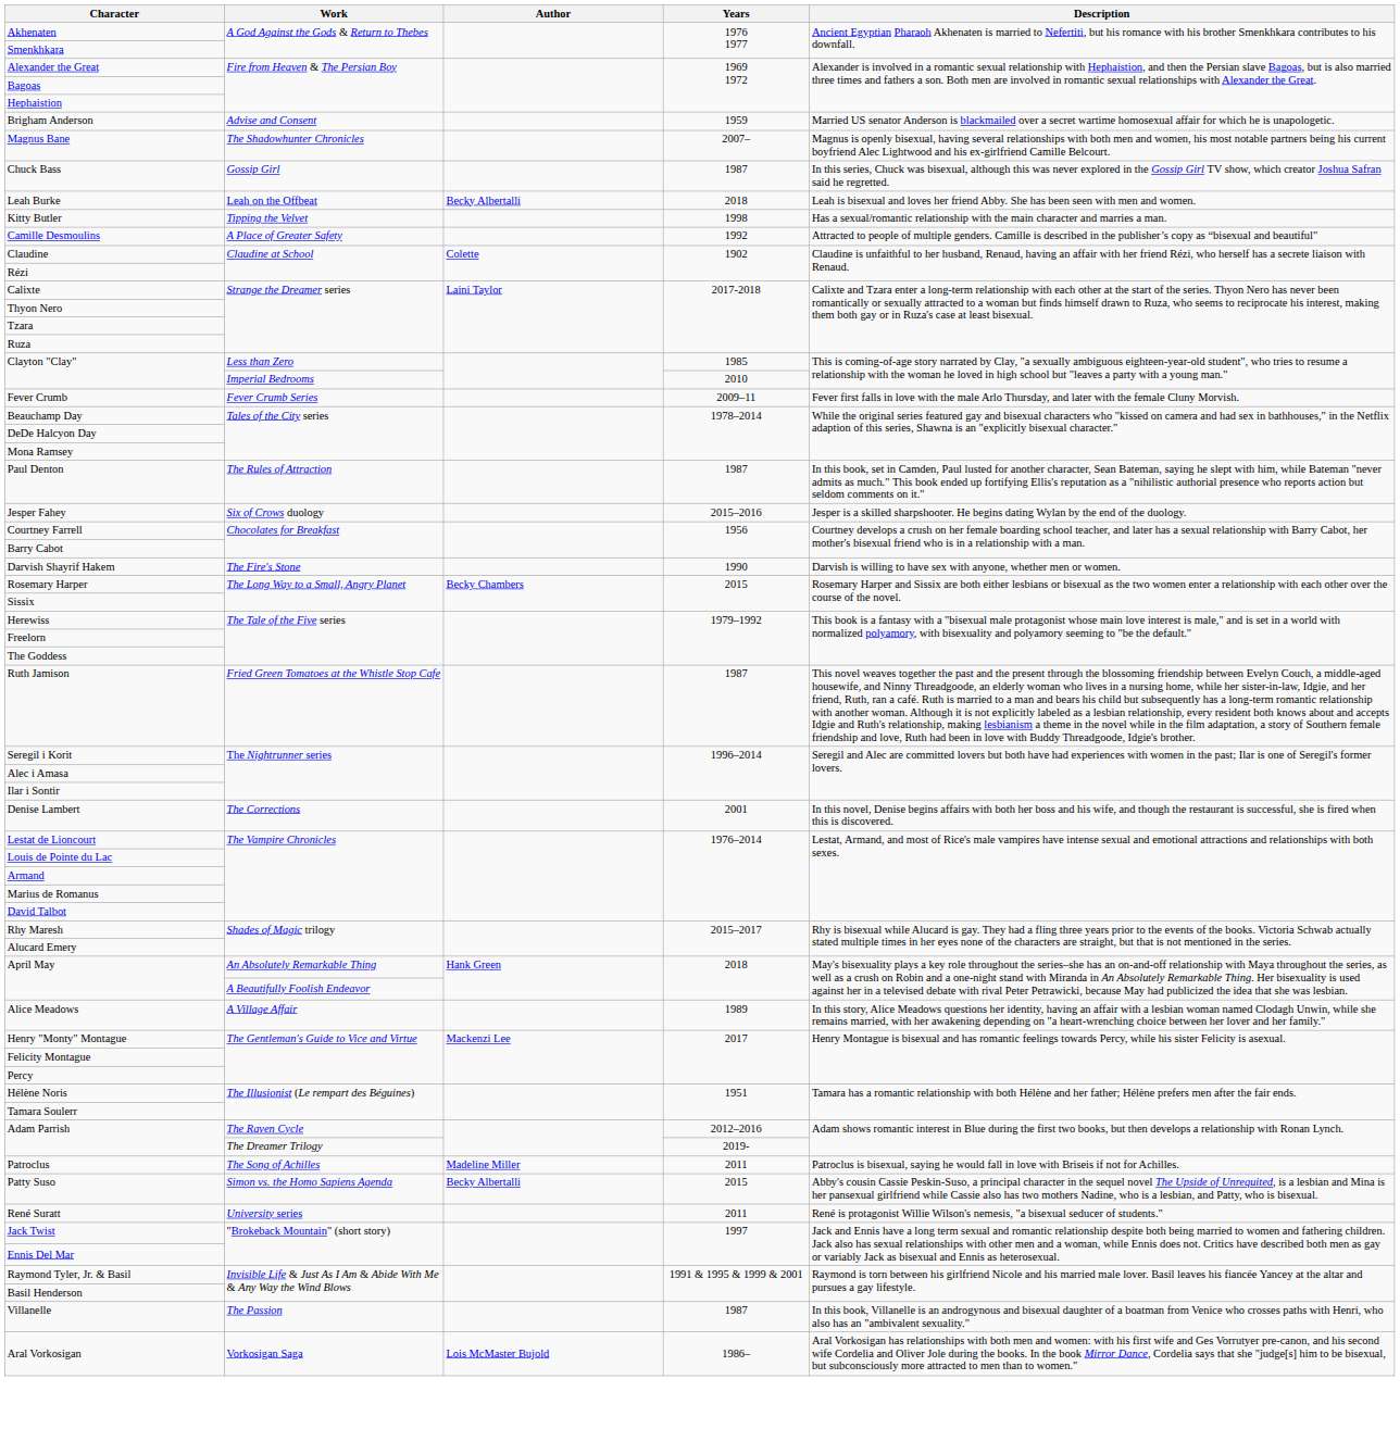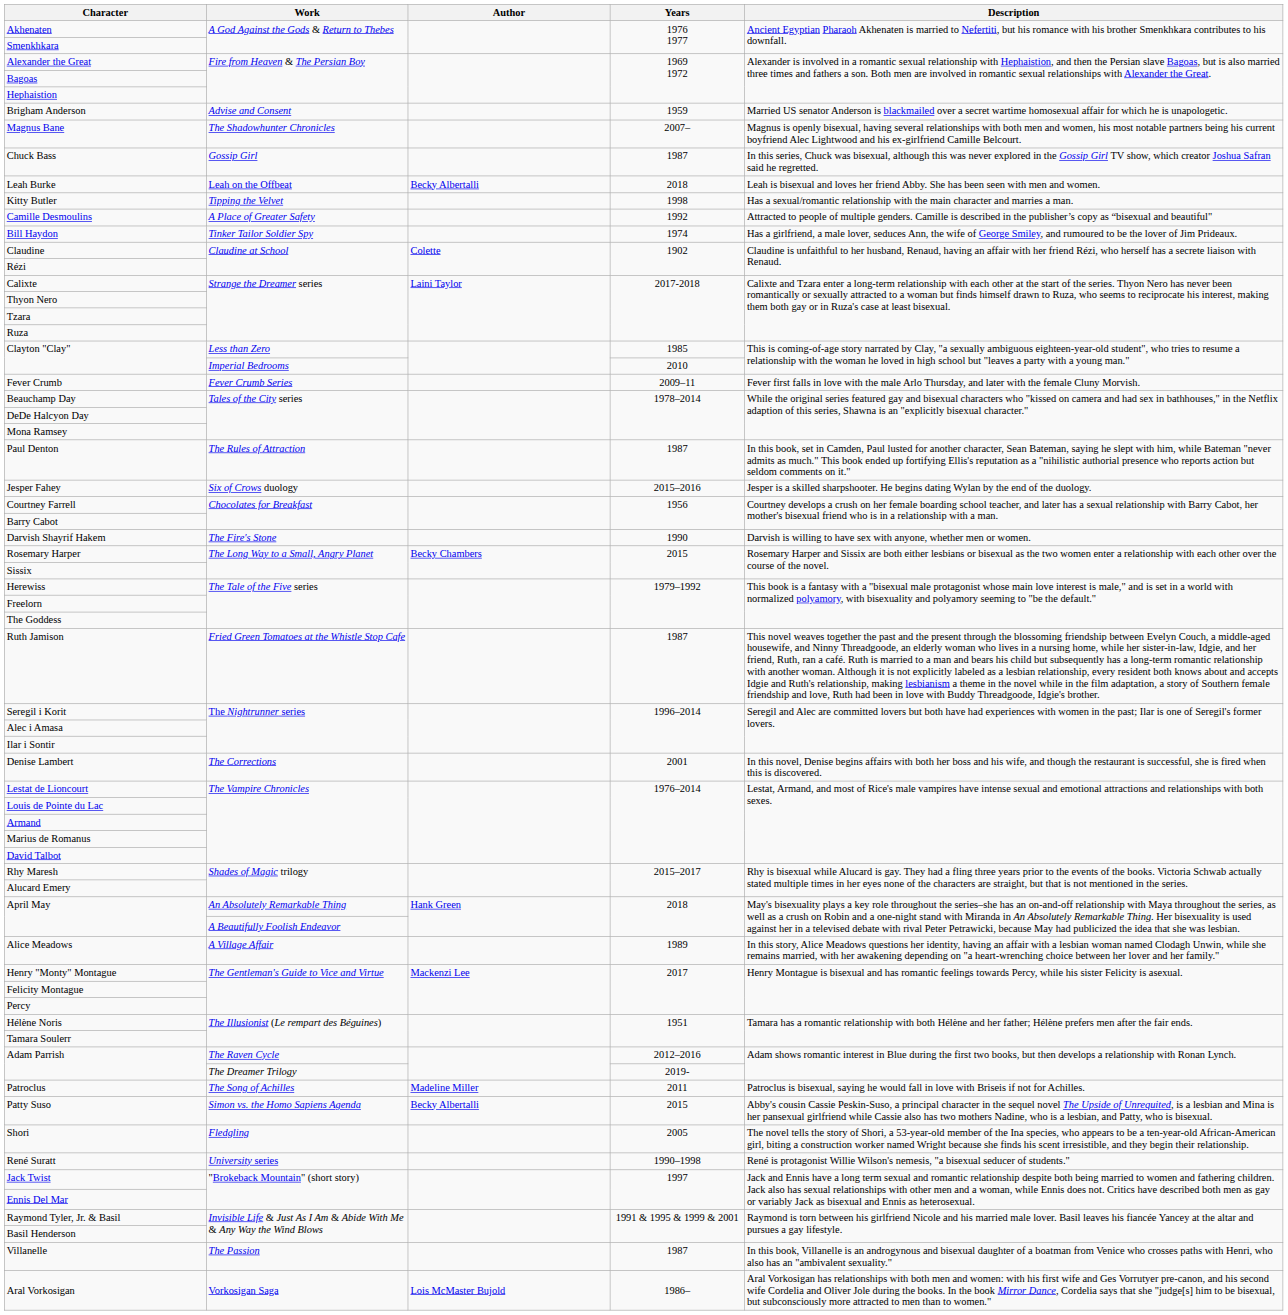+ row: Bill Haydon | Tinker Tailor Soldier Spy | 1974 | Has a girlfriend, a male lover, seduces Ann, the wife of George Smiley, and rumoured to be the lover of Jim Prideaux.
+ row: Shori | Fledgling | 2005 | The novel tells the story of Shori, a 53-year-old member of the Ina species, who appears to be a ten-year-old African-American girl, biting a construction worker named Wright because she finds his scent irresistible, and they begin their relationship.
René Suratt | Years: 2011 -> 1990–1998
